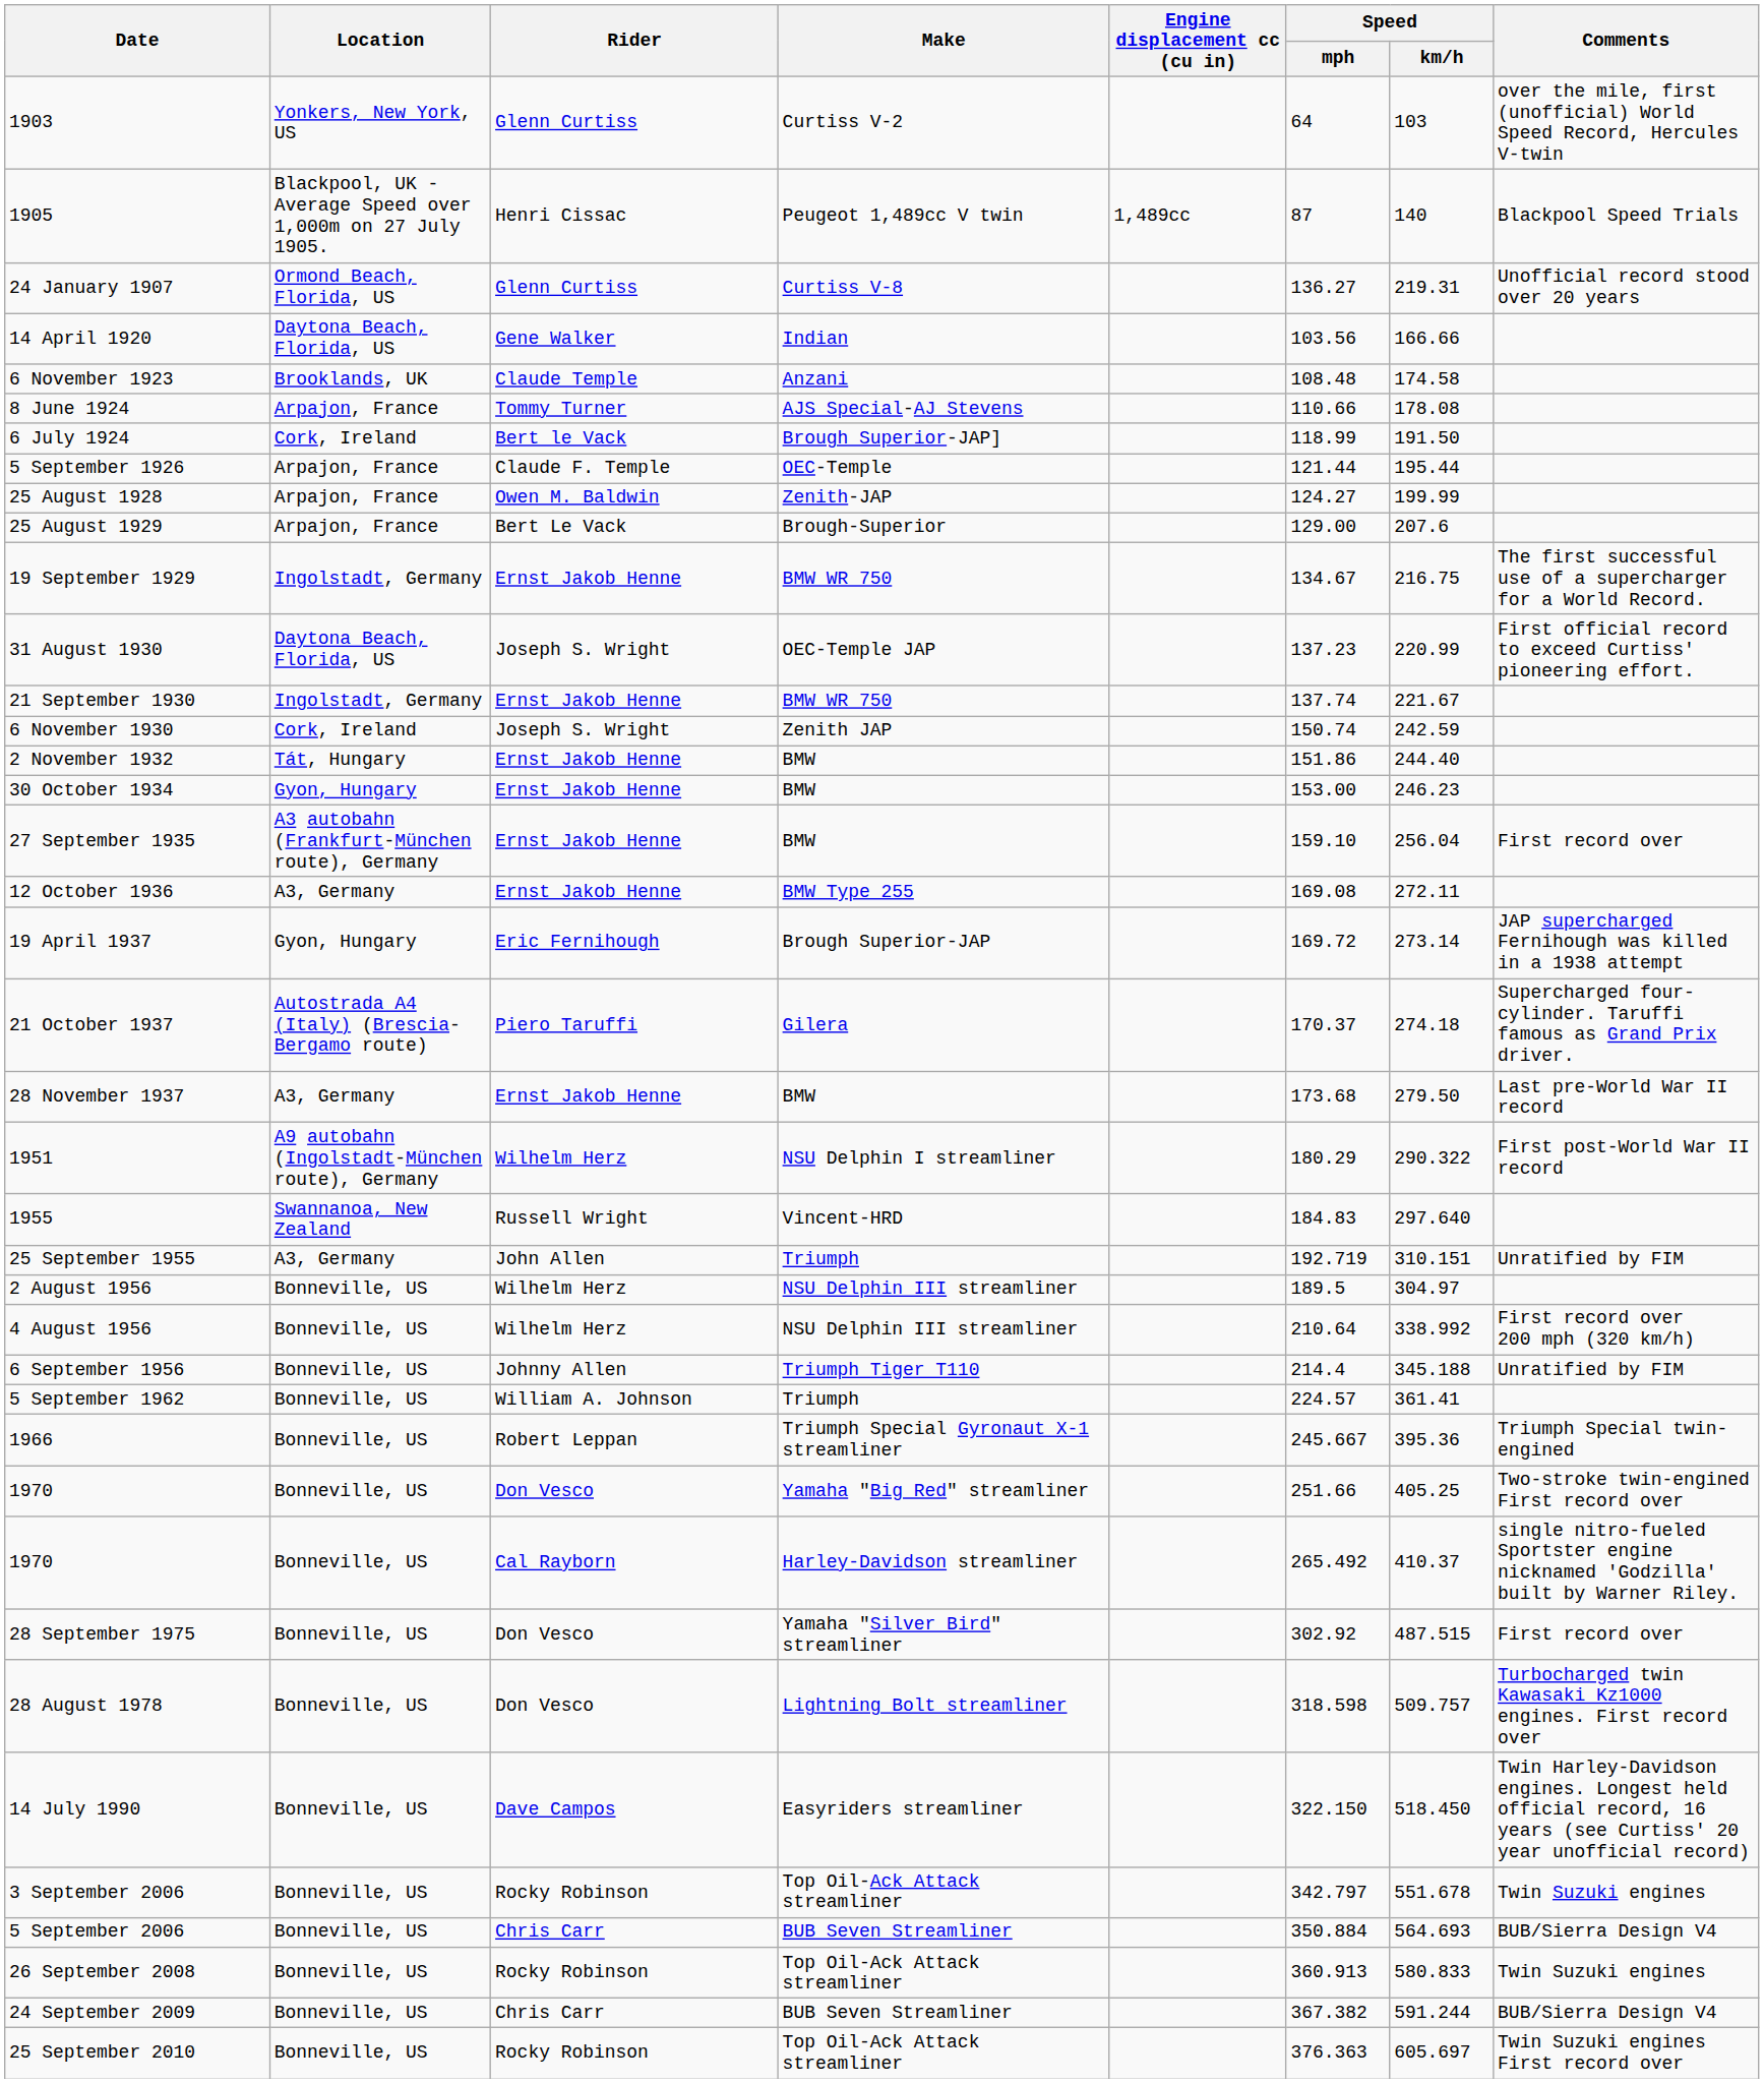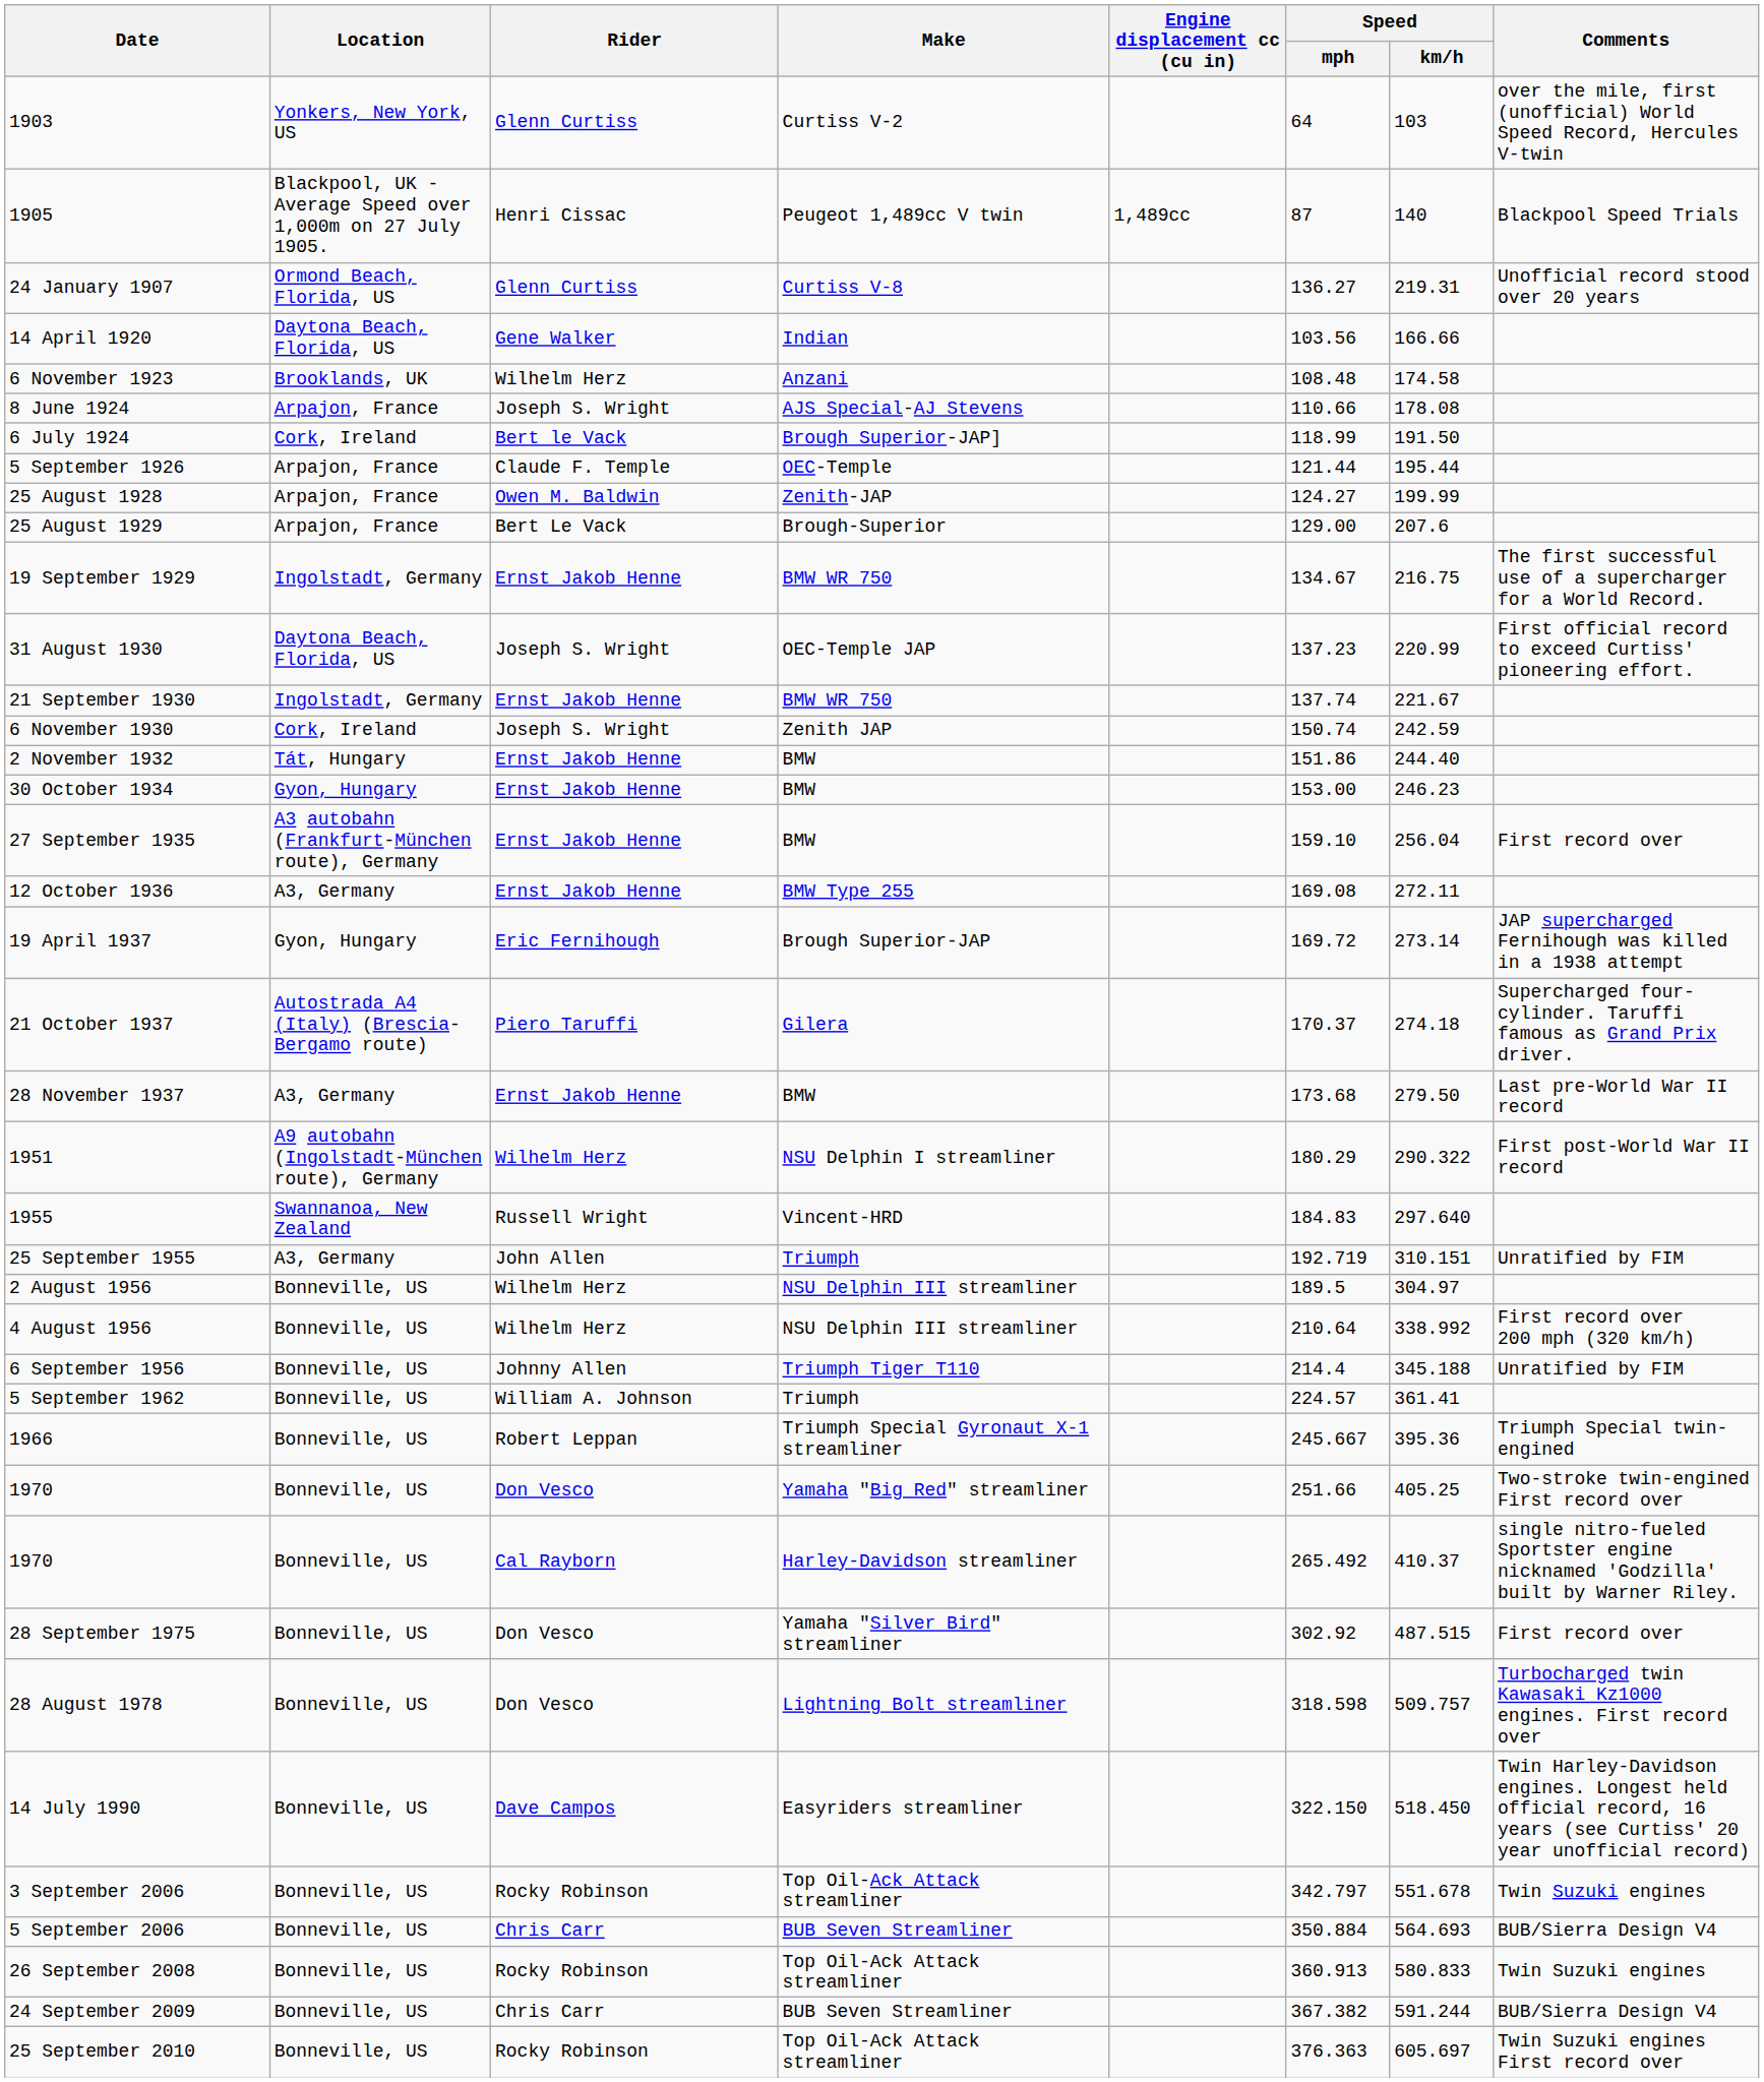6 November 1923 | Rider: Claude Temple -> Wilhelm Herz
8 June 1924 | Rider: Tommy Turner -> Joseph S. Wright
